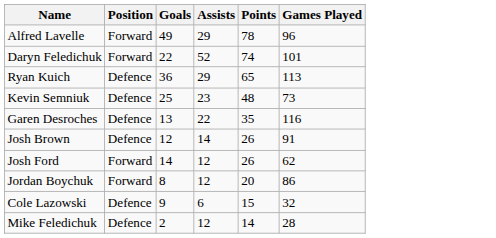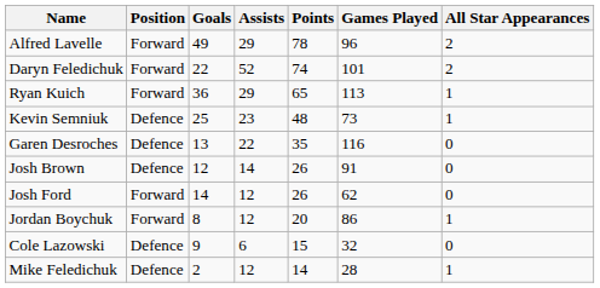+ column: All Star Appearances | 2 | 2 | 1 | 1 | 0 | 0 | 0 | 1 | 0 | 1
Ryan Kuich | Position: Defence -> Forward
